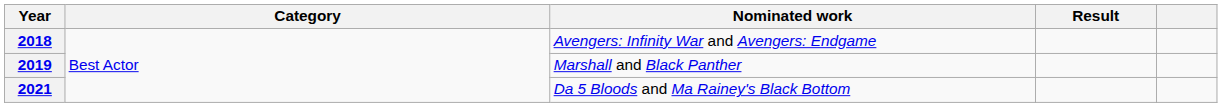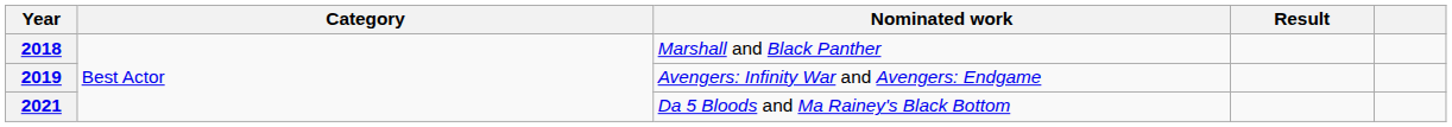2018 | Nominated work: Avengers: Infinity War and Avengers: Endgame -> Marshall and Black Panther
2019 | Nominated work: Marshall and Black Panther -> Avengers: Infinity War and Avengers: Endgame
